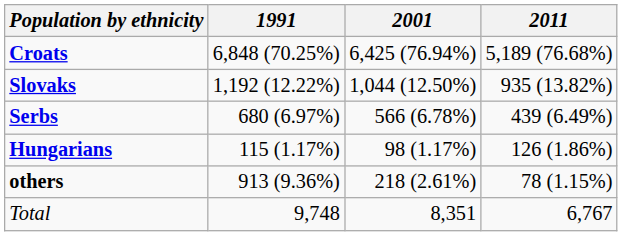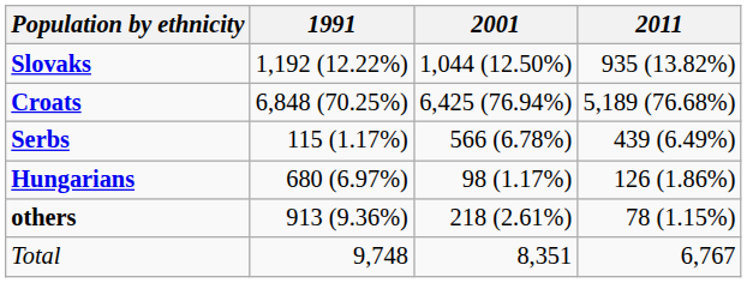rows swapped: Croats <-> Slovaks
Serbs | 1991: 680 (6.97%) -> 115 (1.17%)
Hungarians | 1991: 115 (1.17%) -> 680 (6.97%)
